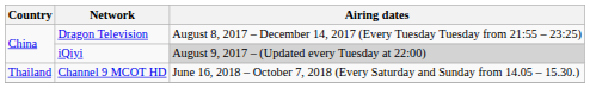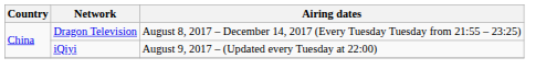iQiyi | Airing dates: lightgrey background -> no background
- row: Thailand | Channel 9 MCOT HD | June 16, 2018 – October 7, 2018 (Every Saturday and Sunday from 14.05 – 15.30.)
